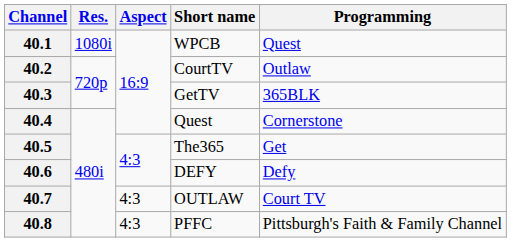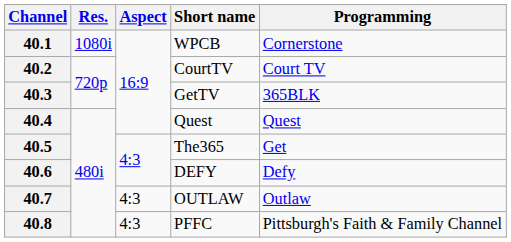40.1 | Programming: Quest -> Cornerstone
40.2 | Programming: Outlaw -> Court TV
40.4 | Programming: Cornerstone -> Quest
40.7 | Programming: Court TV -> Outlaw
